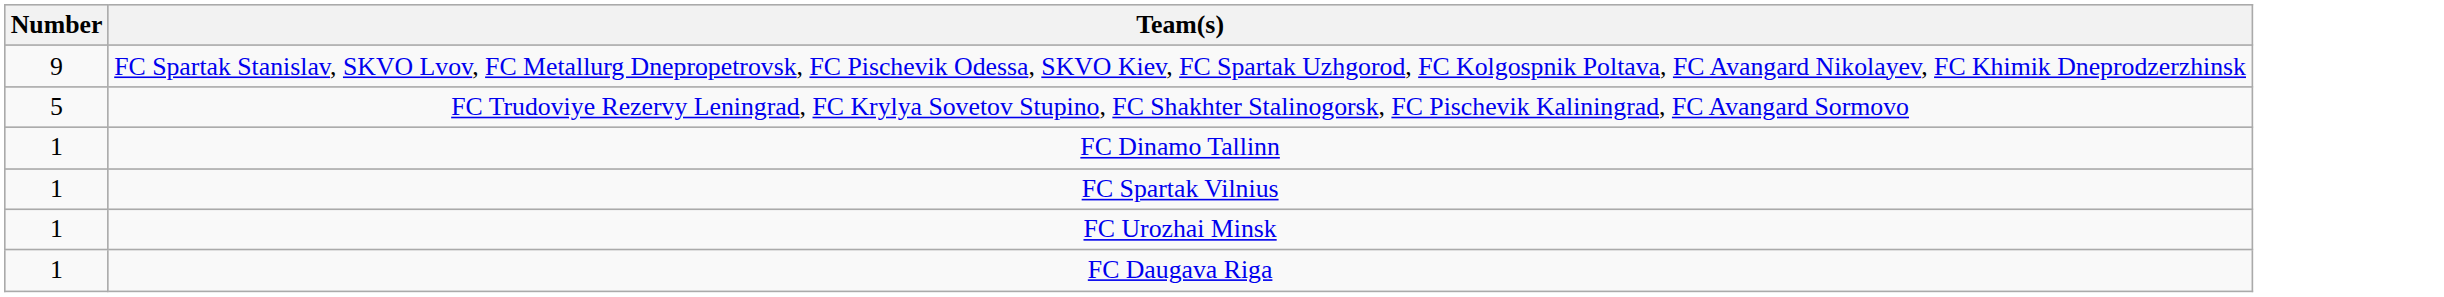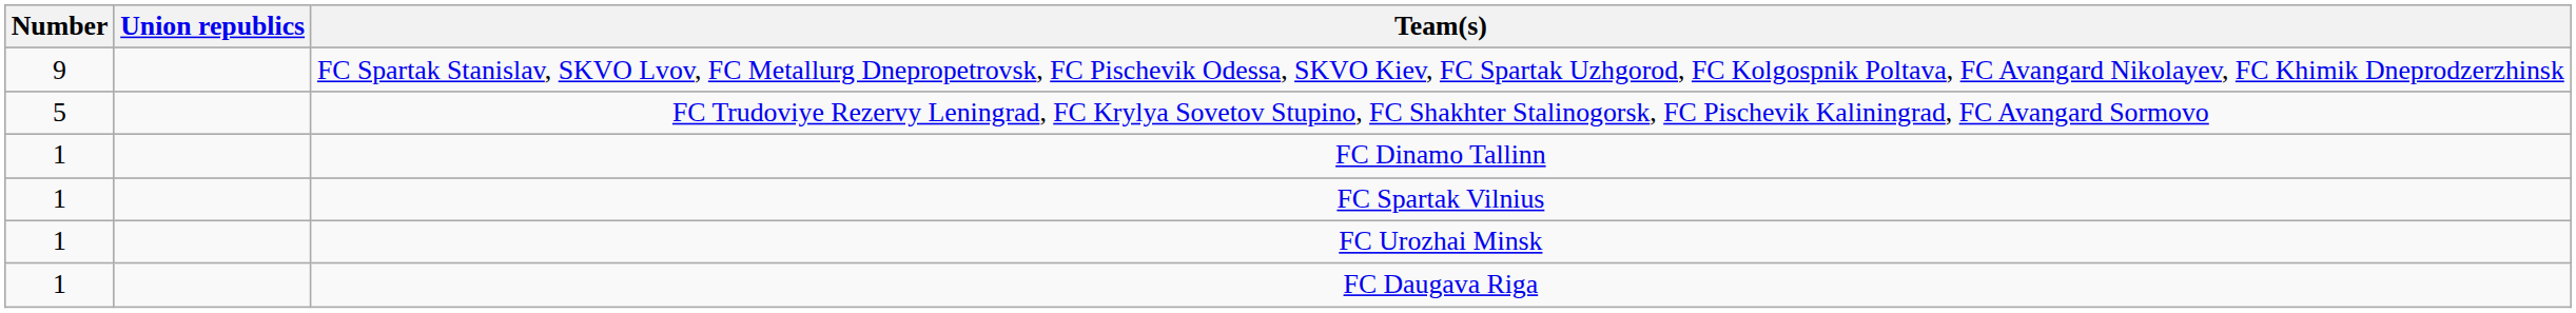+ column: Union republics
